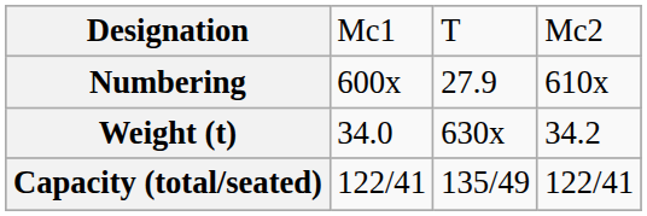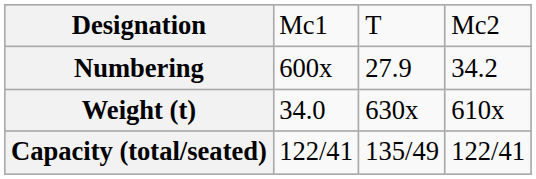Numbering | column 4: 610x -> 34.2
Weight (t) | column 4: 34.2 -> 610x
